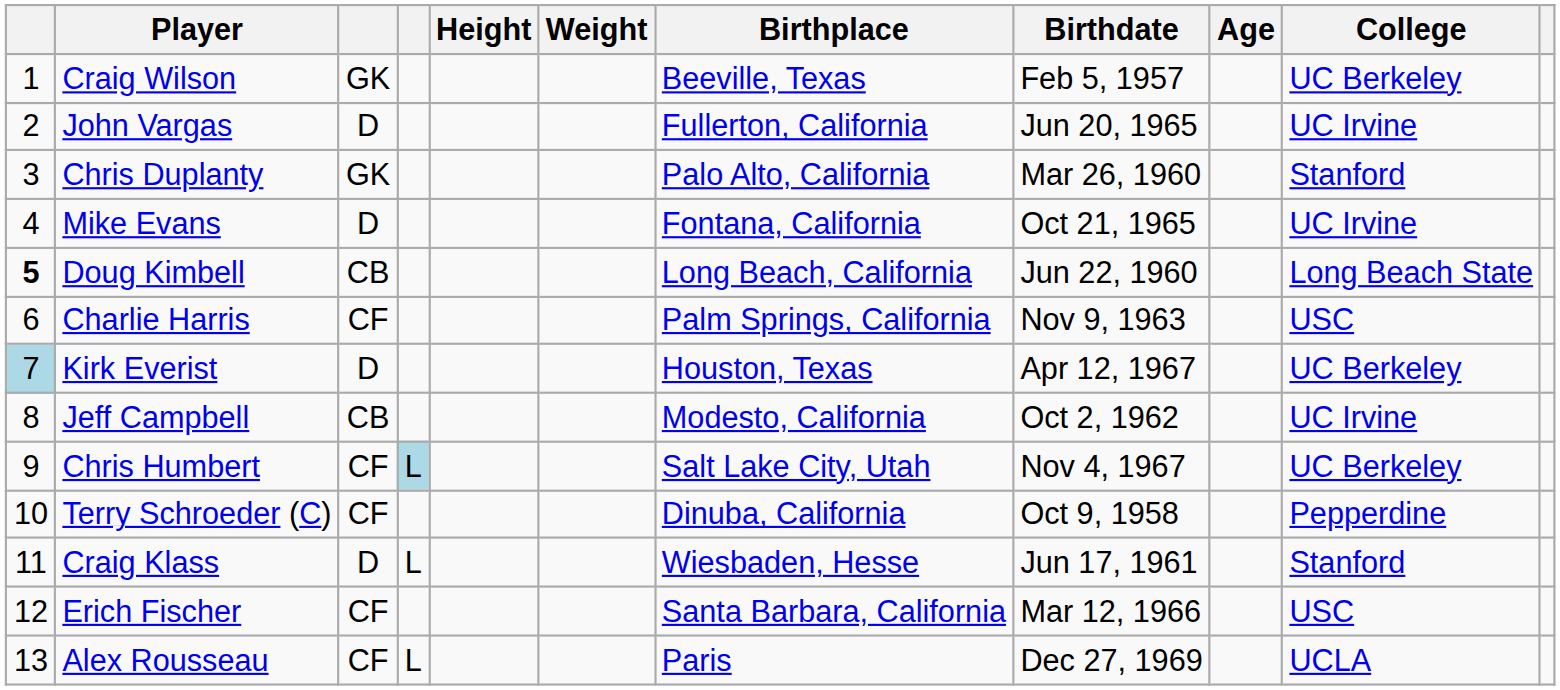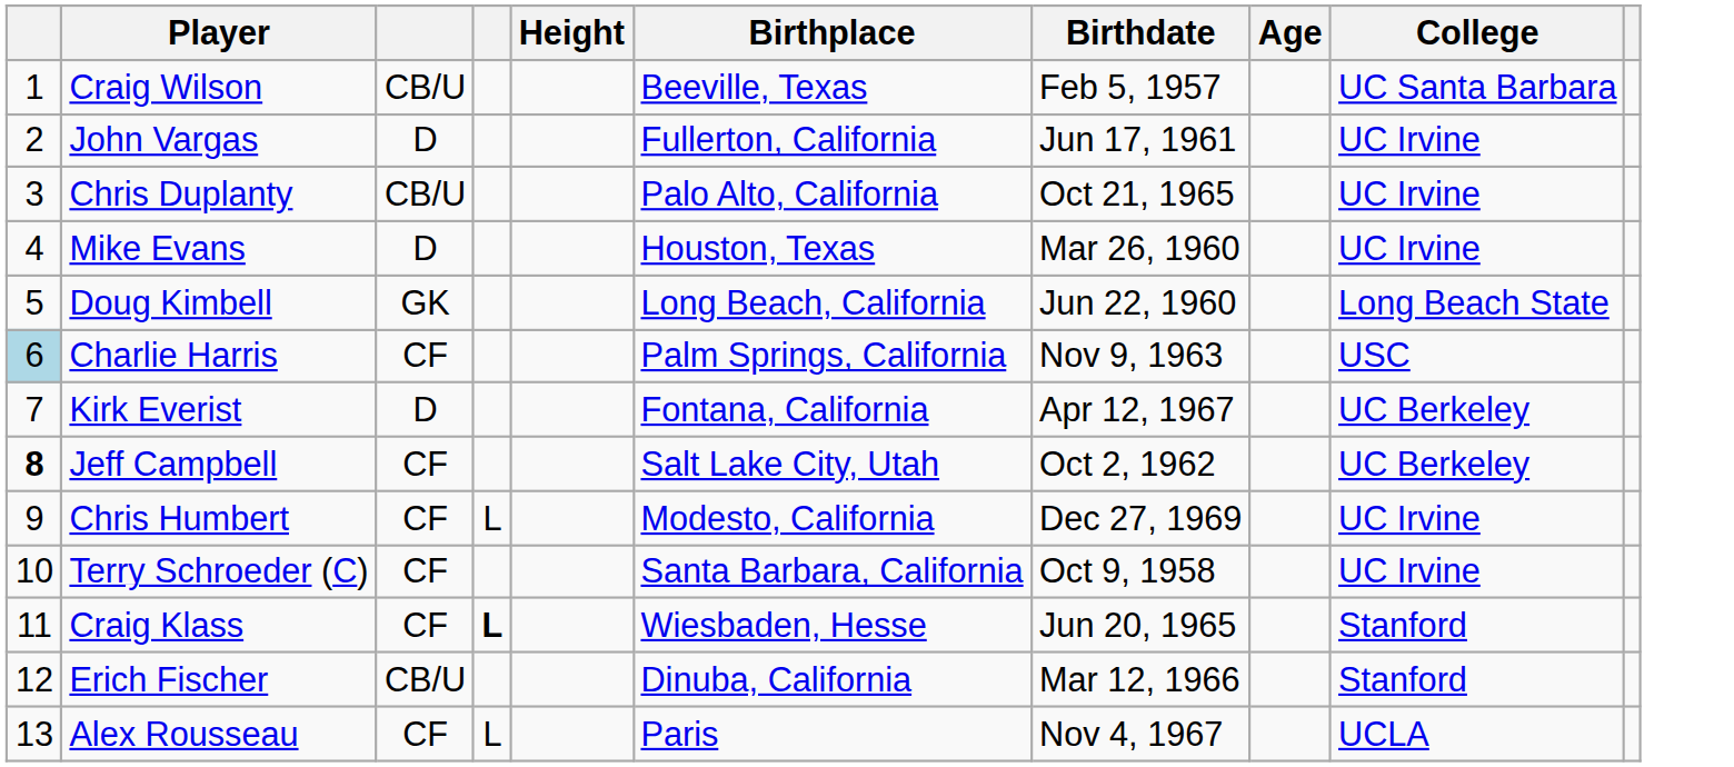- column: Weight
Craig Wilson | column 3: GK -> CB/U
Craig Wilson | College: UC Berkeley -> UC Santa Barbara
John Vargas | Birthdate: Jun 20, 1965 -> Jun 17, 1961
Chris Duplanty | column 3: GK -> CB/U
Chris Duplanty | Birthdate: Mar 26, 1960 -> Oct 21, 1965
Chris Duplanty | College: Stanford -> UC Irvine
Mike Evans | Birthplace: Fontana, California -> Houston, Texas
Mike Evans | Birthdate: Oct 21, 1965 -> Mar 26, 1960
Doug Kimbell | column 1: bold -> normal
Doug Kimbell | column 3: CB -> GK
Charlie Harris | column 1: no background -> lightblue background
Kirk Everist | column 1: lightblue background -> no background
Kirk Everist | Birthplace: Houston, Texas -> Fontana, California
Jeff Campbell | column 1: normal -> bold
Jeff Campbell | column 3: CB -> CF
Jeff Campbell | Birthplace: Modesto, California -> Salt Lake City, Utah
Jeff Campbell | College: UC Irvine -> UC Berkeley
Chris Humbert | column 4: lightblue background -> no background
Chris Humbert | Birthplace: Salt Lake City, Utah -> Modesto, California
Chris Humbert | Birthdate: Nov 4, 1967 -> Dec 27, 1969
Chris Humbert | College: UC Berkeley -> UC Irvine
Terry Schroeder (C) | Birthplace: Dinuba, California -> Santa Barbara, California
Terry Schroeder (C) | College: Pepperdine -> UC Irvine
Craig Klass | column 3: D -> CF
Craig Klass | column 4: normal -> bold
Craig Klass | Birthdate: Jun 17, 1961 -> Jun 20, 1965
Erich Fischer | column 3: CF -> CB/U
Erich Fischer | Birthplace: Santa Barbara, California -> Dinuba, California
Erich Fischer | College: USC -> Stanford
Alex Rousseau | Birthdate: Dec 27, 1969 -> Nov 4, 1967
